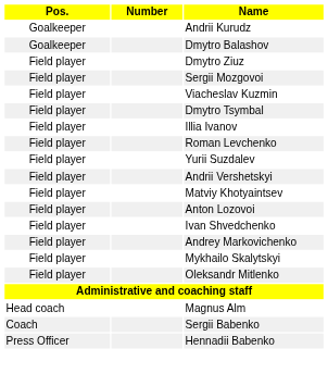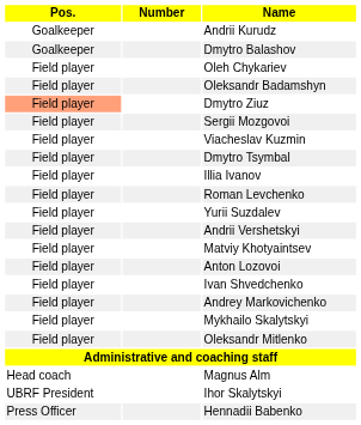+ row: Field player | Oleh Chykariev
+ row: Field player | Oleksandr Badamshyn
Dmytro Ziuz | Pos.: no background -> lightsalmon background
- row: Coach | Sergii Babenko
+ row: UBRF President | Ihor Skalytskyi
